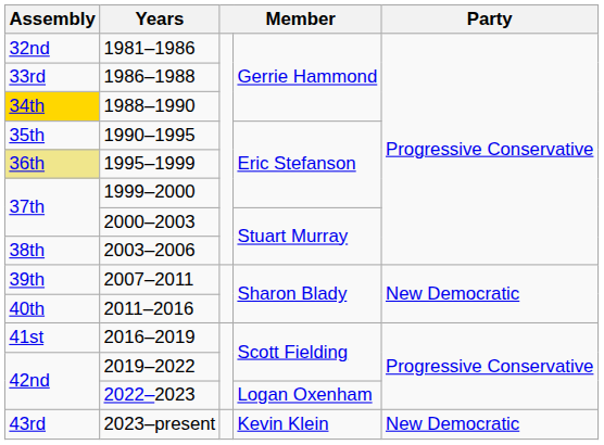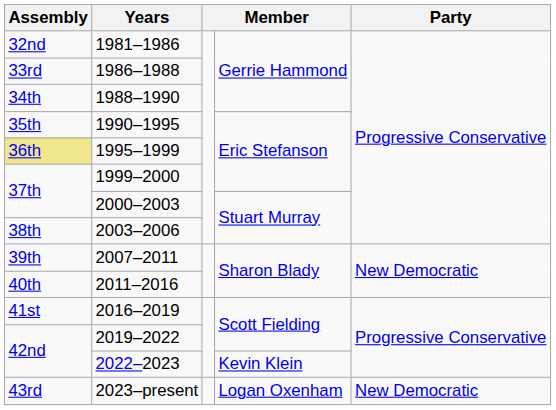1988–1990 | Assembly: gold background -> no background
2022–2023 | column 4: Logan Oxenham -> Kevin Klein
2023–present | column 4: Kevin Klein -> Logan Oxenham
